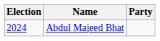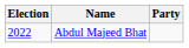Abdul Majeed Bhat | Election: 2024 -> 2022
